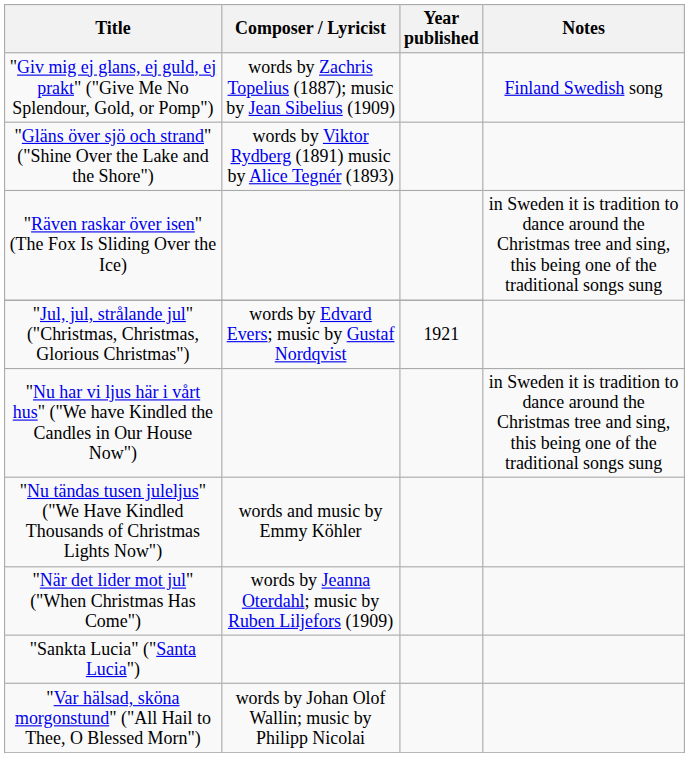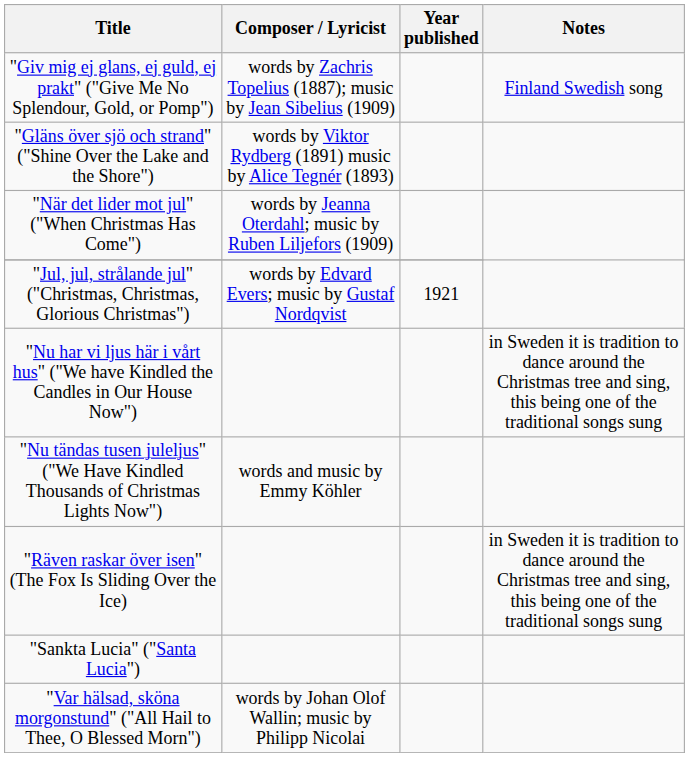rows swapped: "När det lider mot jul" ("When Christmas Has Come") <-> "Räven raskar över isen" (The Fox Is Sliding Over the Ice)
